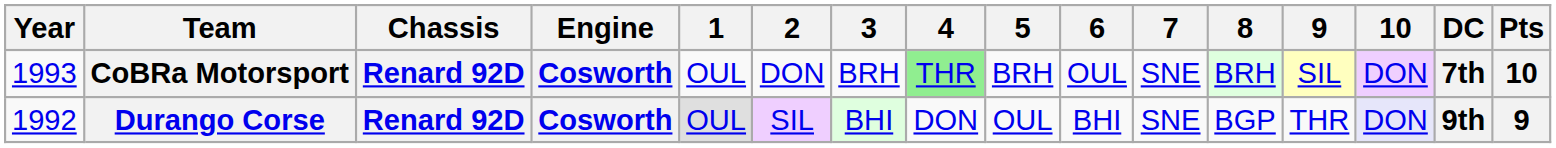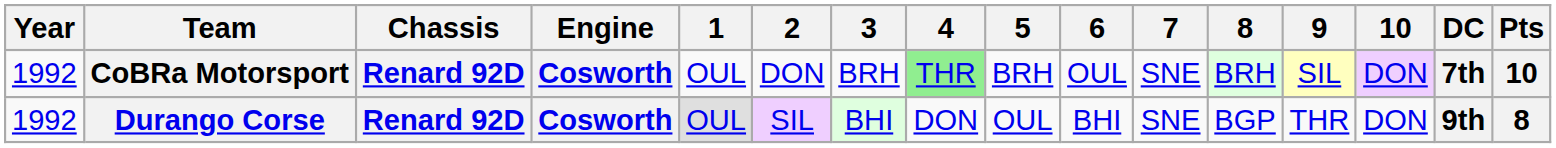CoBRa Motorsport | Year: 1993 -> 1992
Durango Corse | 10: lavender background -> no background
Durango Corse | Pts: 9 -> 8
